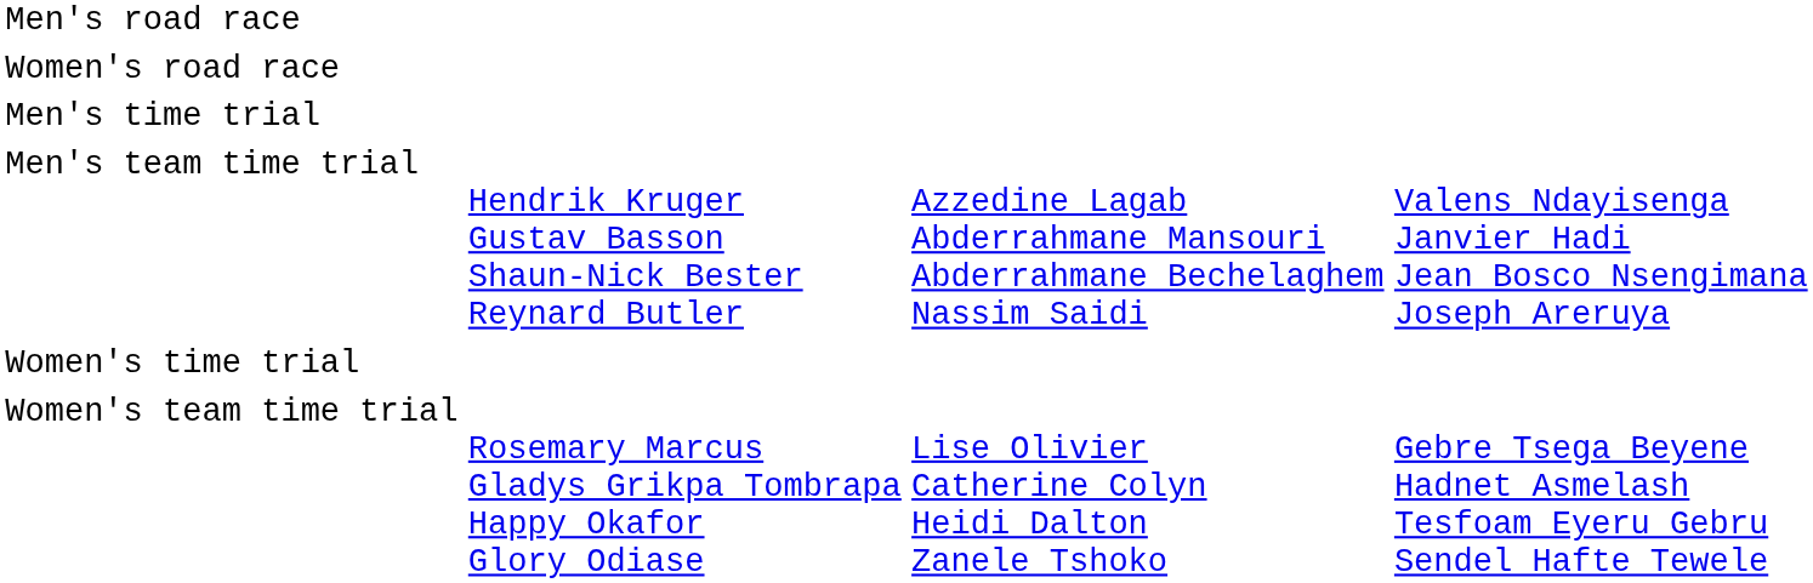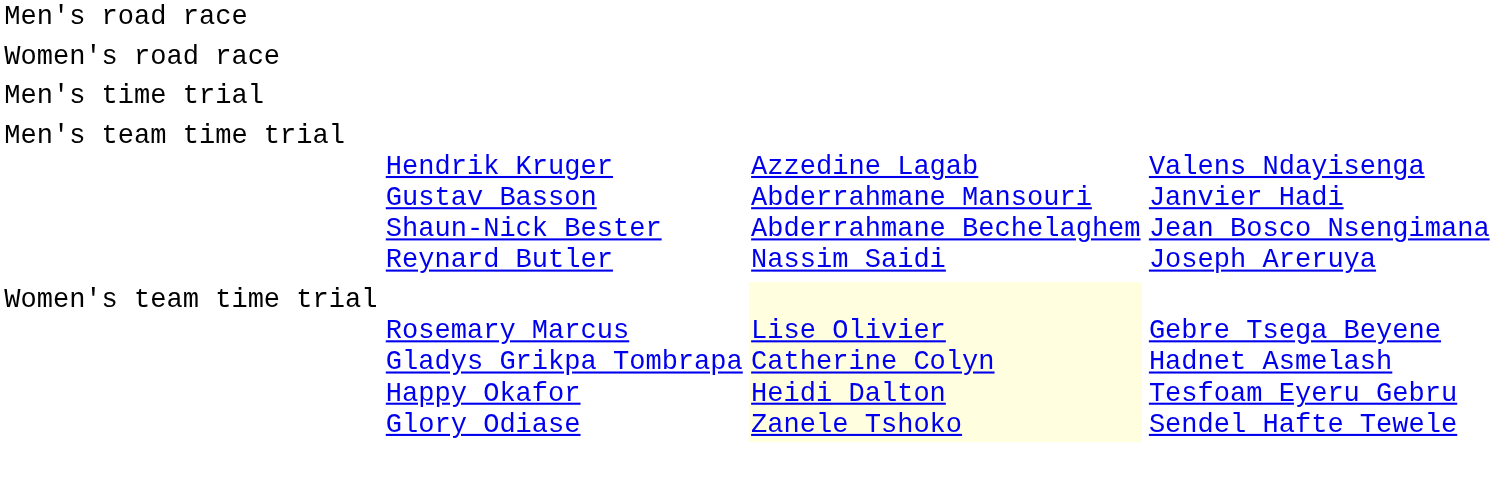- row: Women's time trial
Women's team time trial | column 3: no background -> lightyellow background
